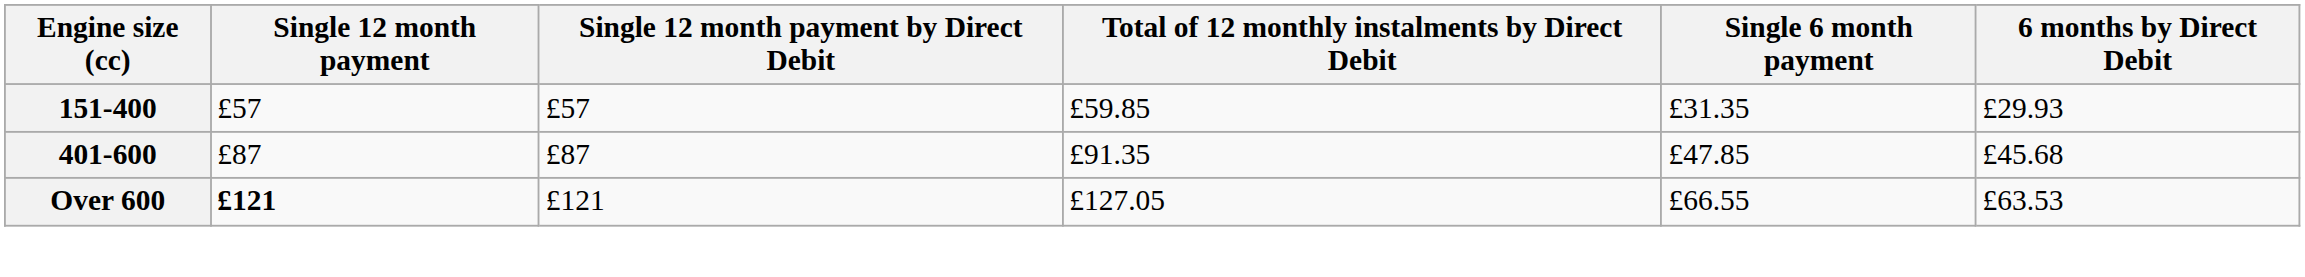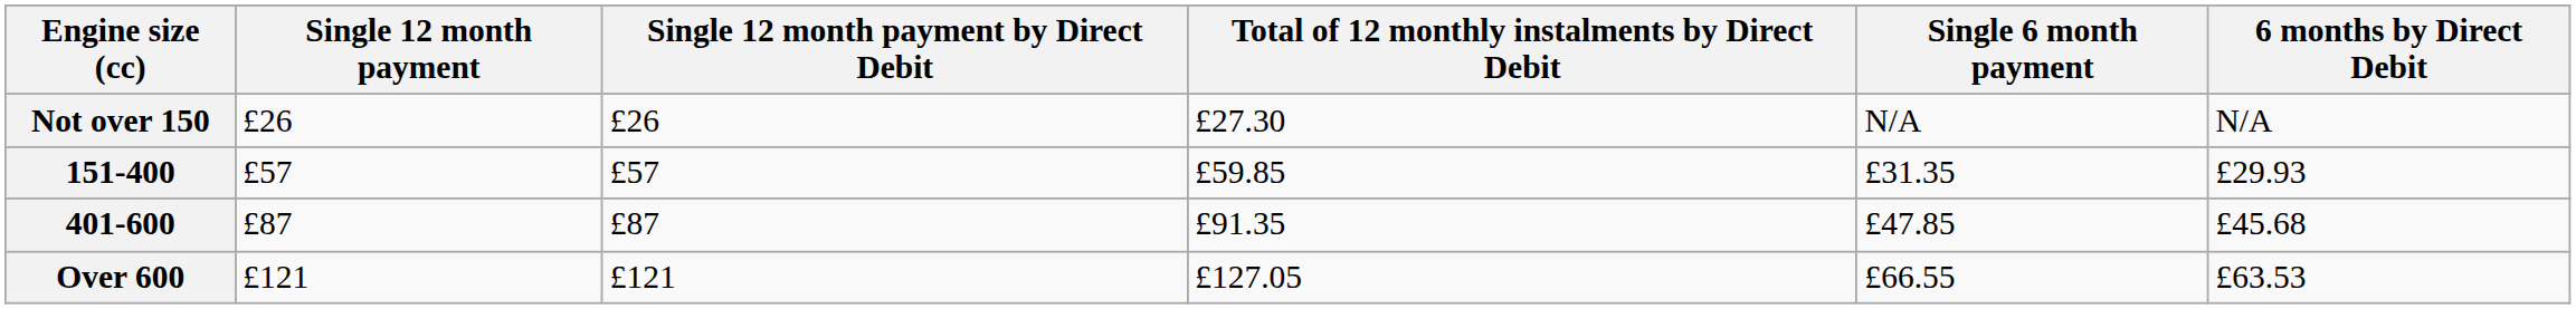+ row: Not over 150 | £26 | £26 | £27.30 | N/A | N/A
Over 600 | Single 12 month payment: bold -> normal
